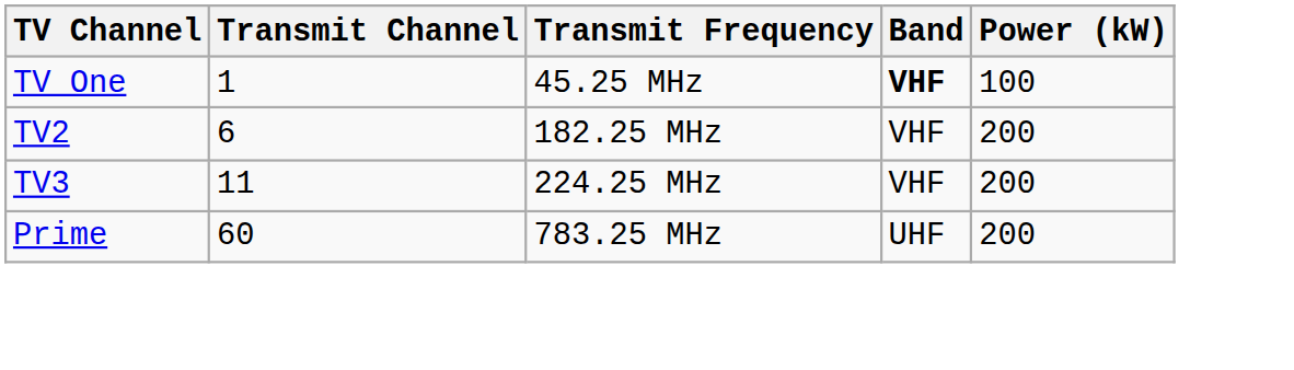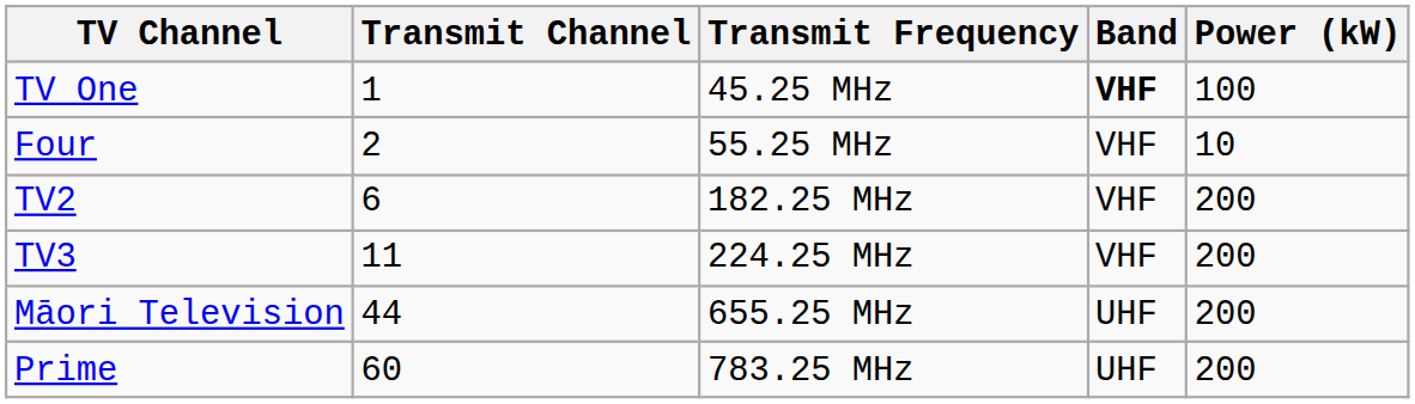+ row: Four | 2 | 55.25 MHz | VHF | 10
+ row: Māori Television | 44 | 655.25 MHz | UHF | 200
